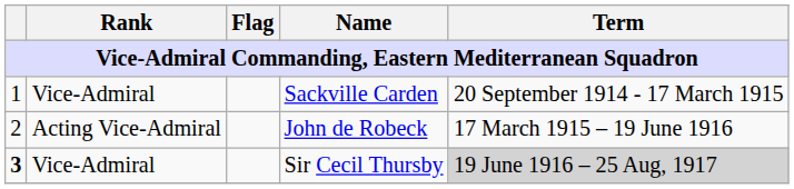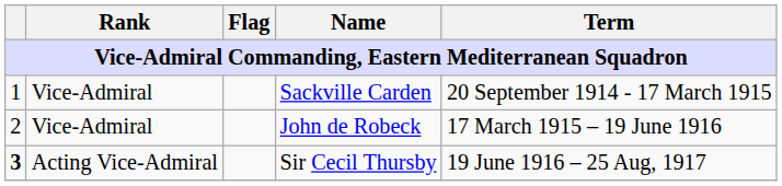John de Robeck | Rank: Acting Vice-Admiral -> Vice-Admiral
Sir Cecil Thursby | Rank: Vice-Admiral -> Acting Vice-Admiral
Sir Cecil Thursby | Term: lightgrey background -> no background
